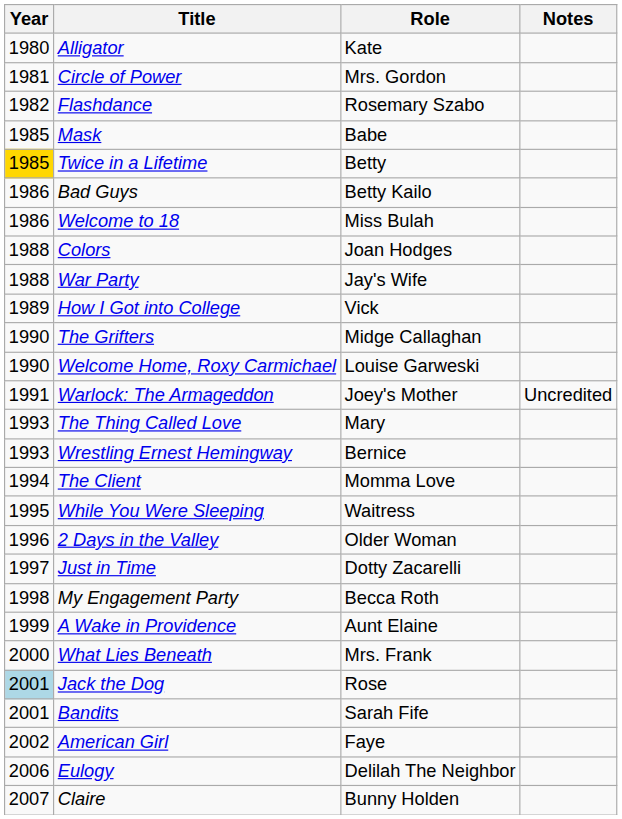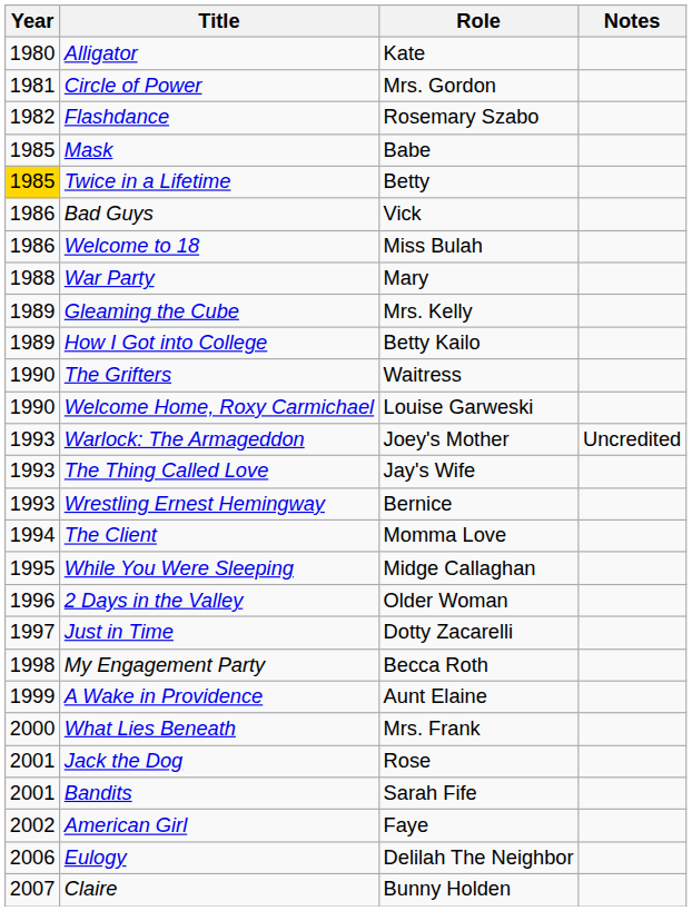Bad Guys | Role: Betty Kailo -> Vick
- row: 1988 | Colors | Joan Hodges
War Party | Role: Jay's Wife -> Mary
+ row: 1989 | Gleaming the Cube | Mrs. Kelly
How I Got into College | Role: Vick -> Betty Kailo
The Grifters | Role: Midge Callaghan -> Waitress
Warlock: The Armageddon | Year: 1991 -> 1993
The Thing Called Love | Role: Mary -> Jay's Wife
While You Were Sleeping | Role: Waitress -> Midge Callaghan
Jack the Dog | Year: lightblue background -> no background
